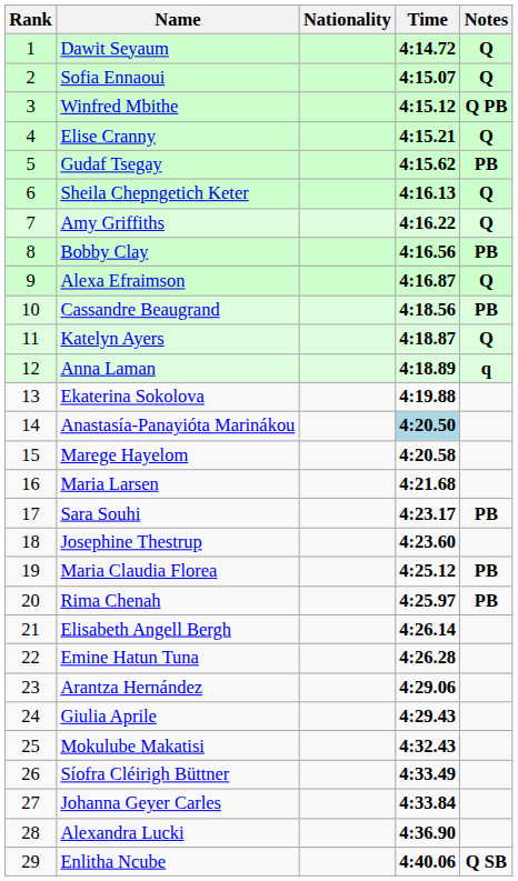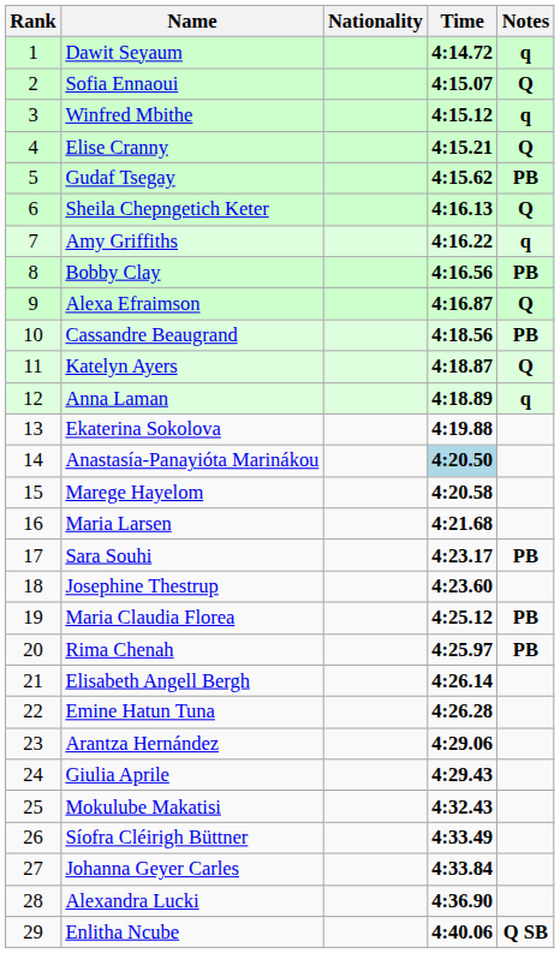Dawit Seyaum | Notes: Q -> q
Winfred Mbithe | Notes: Q PB -> q
Amy Griffiths | Notes: Q -> q
